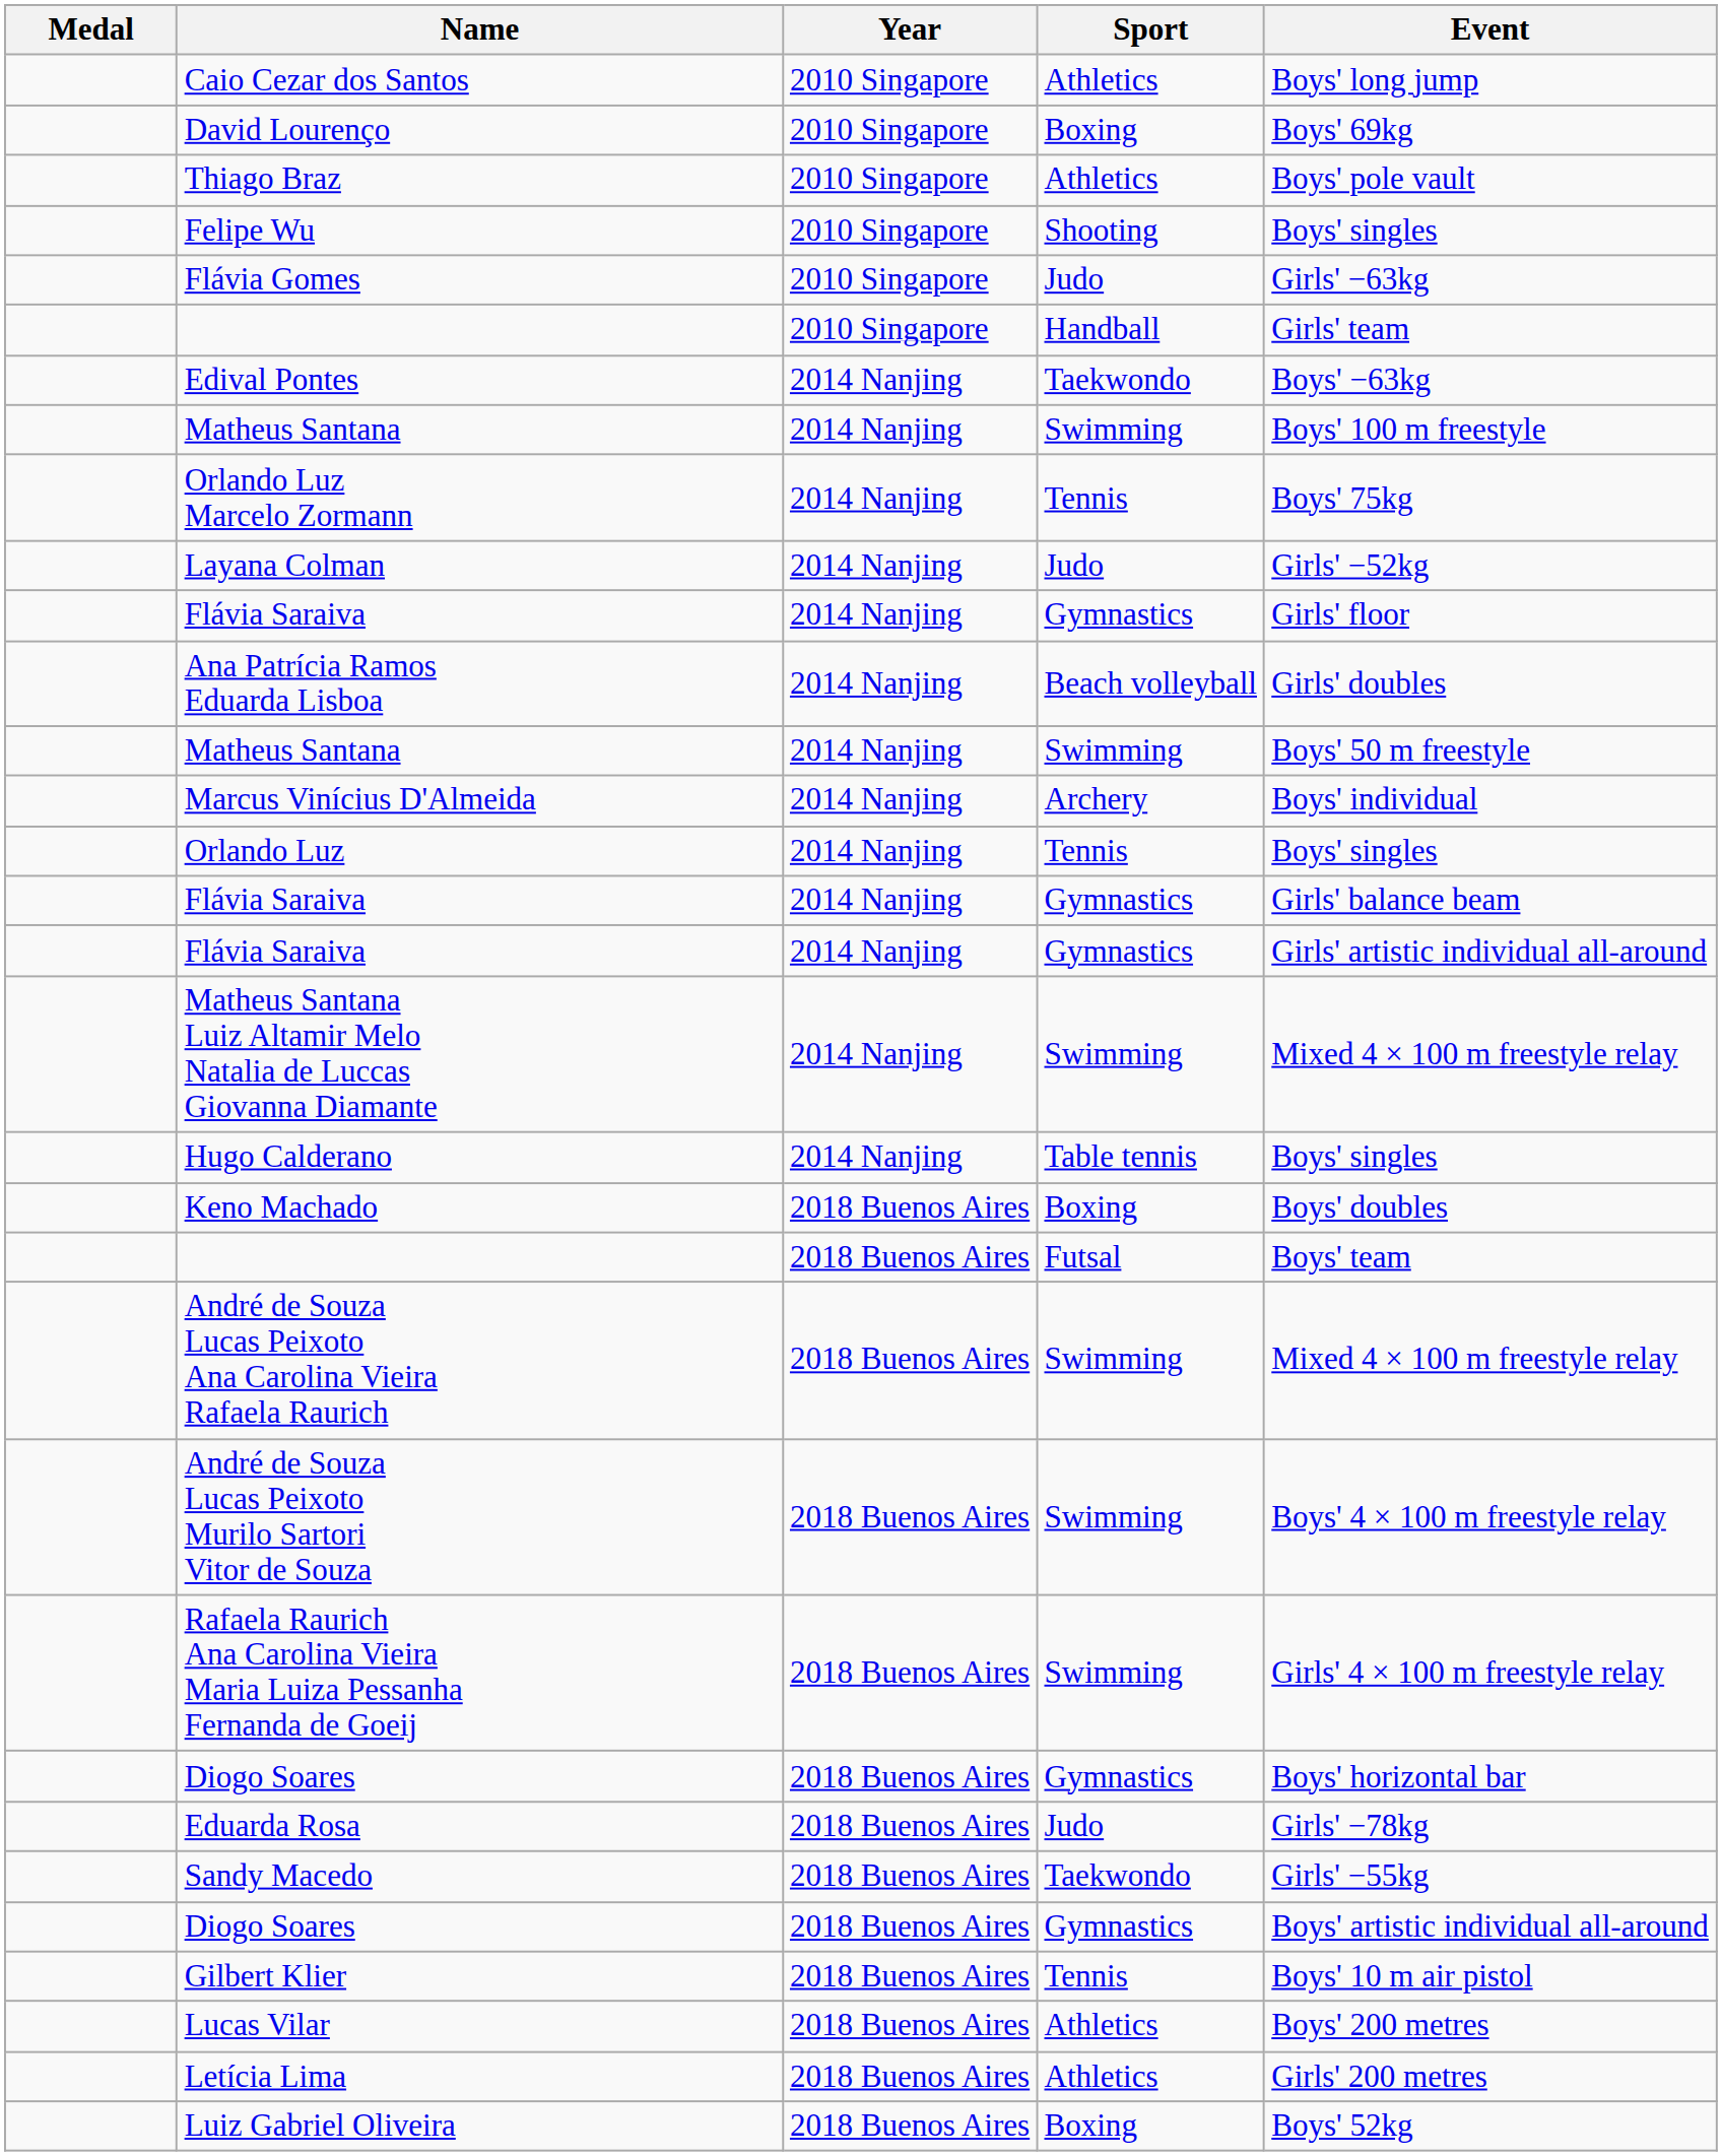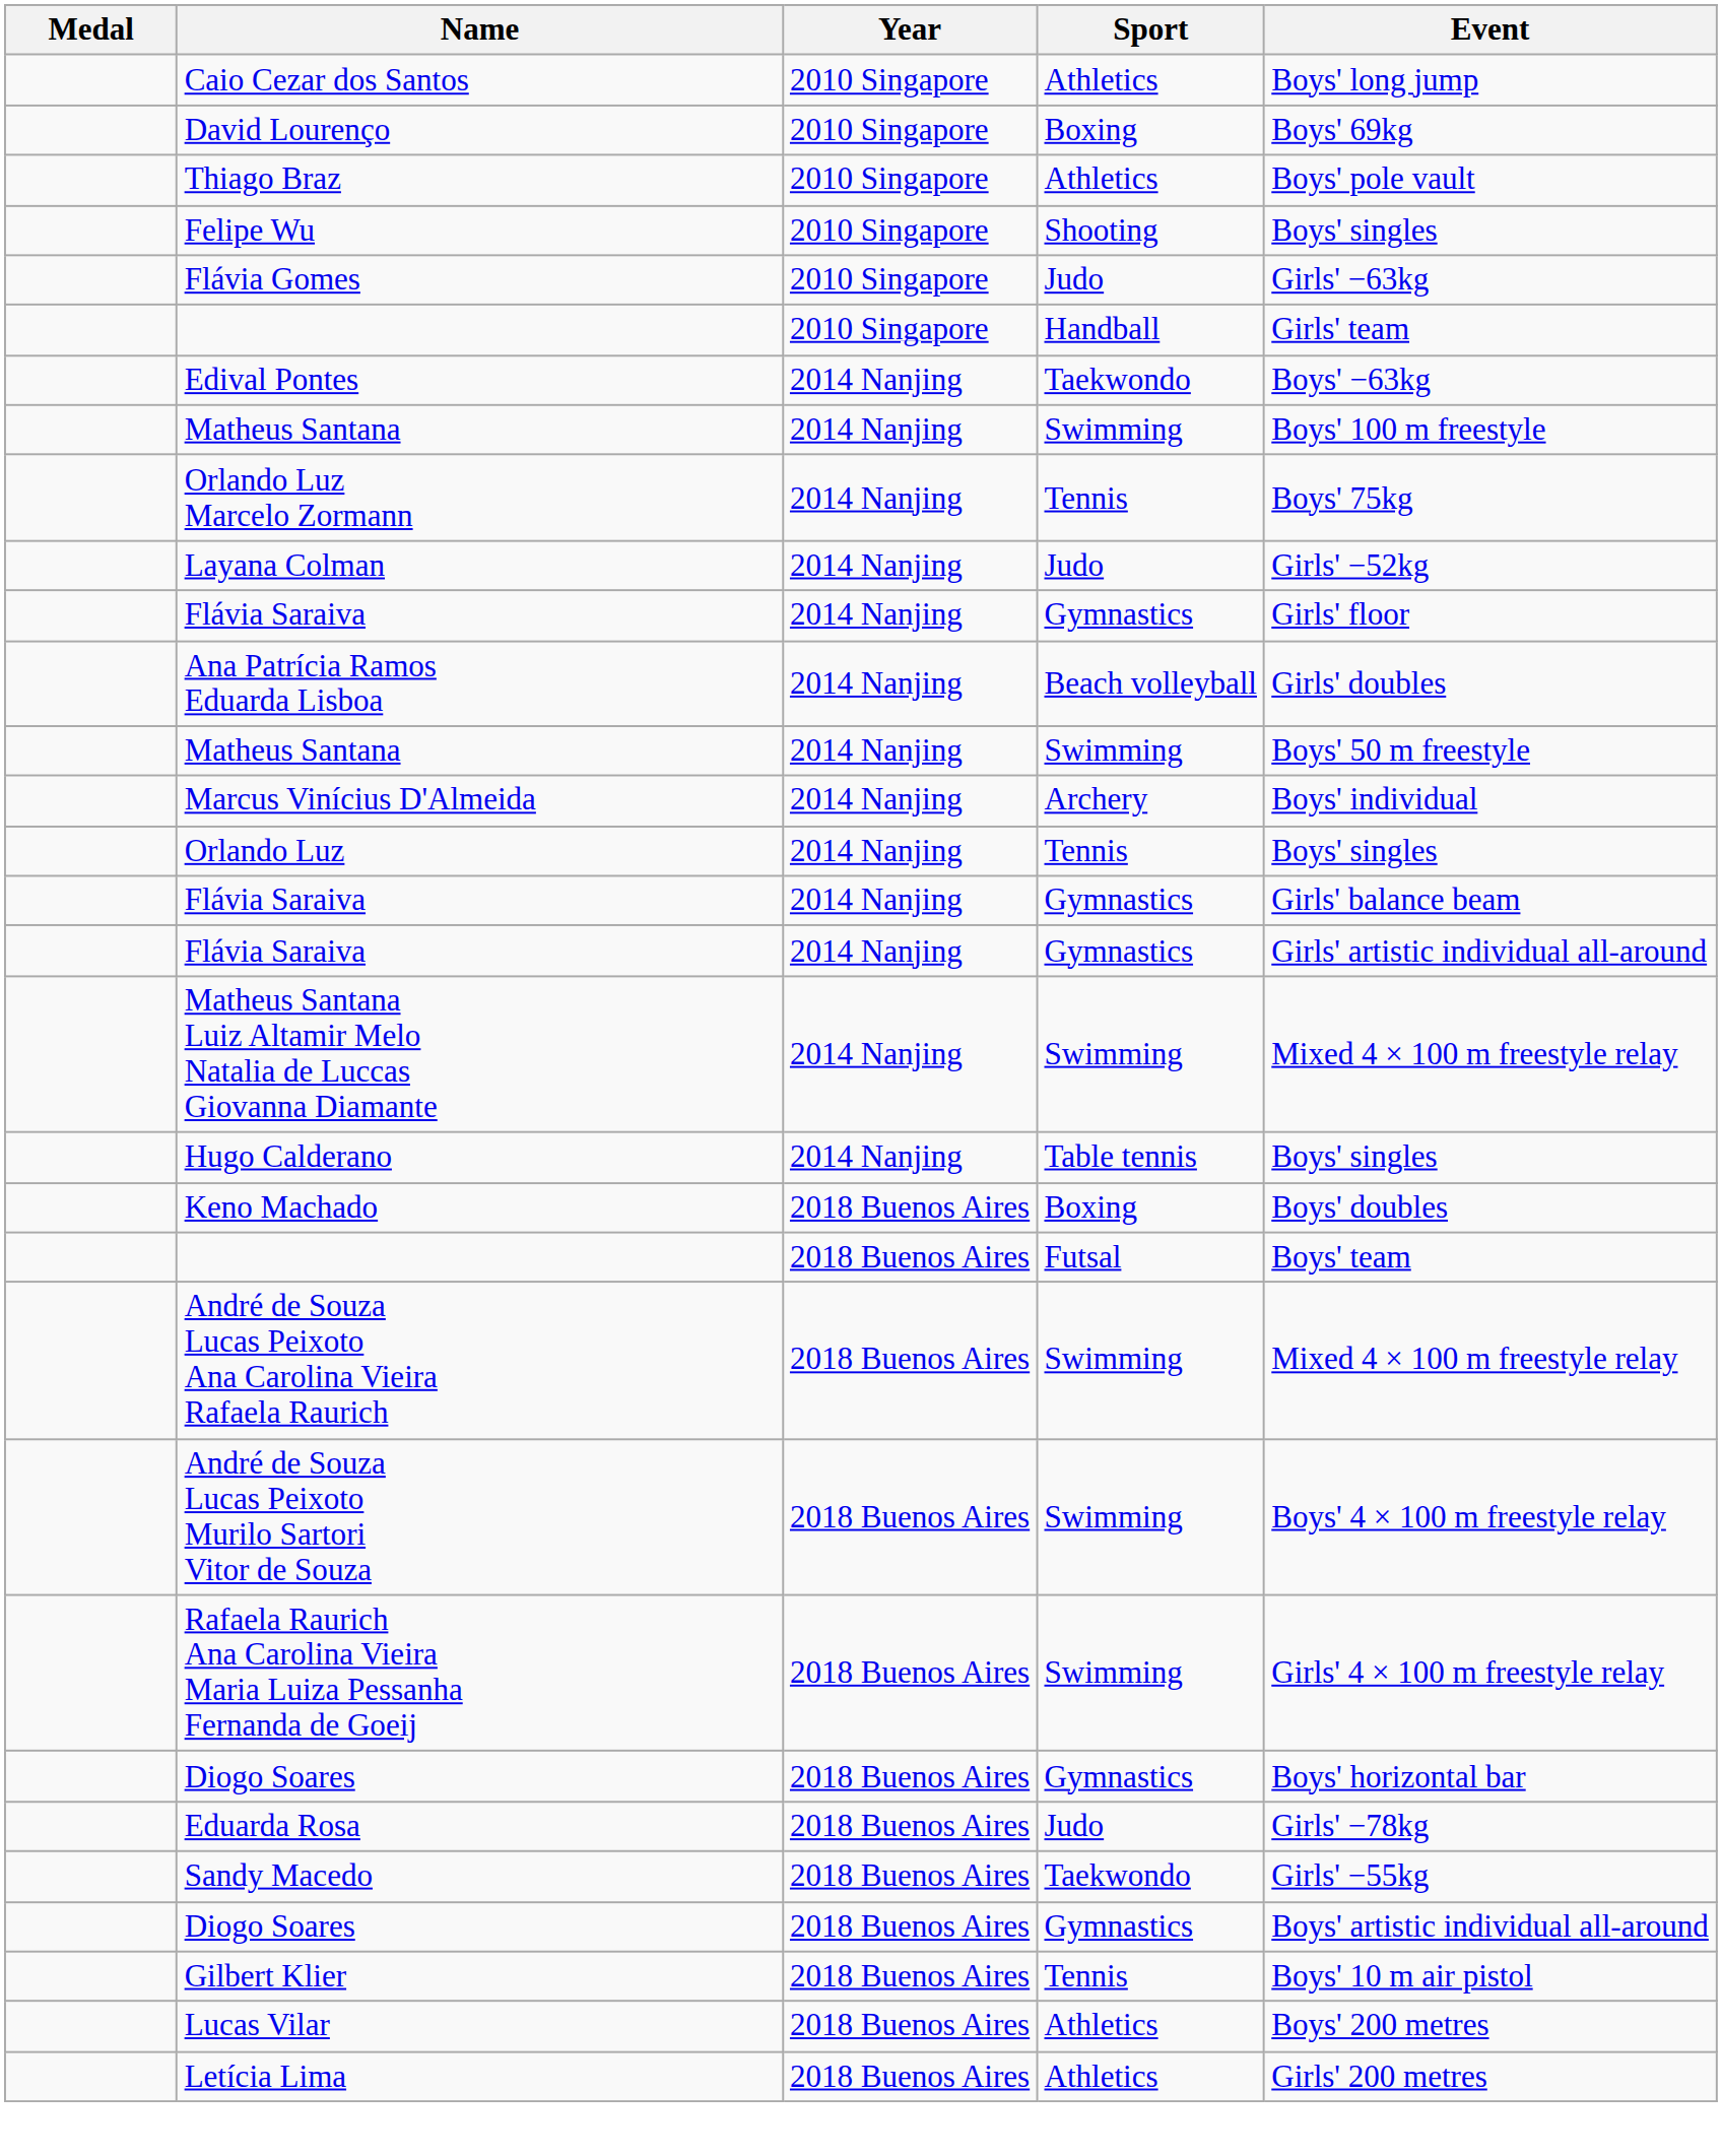- row: Luiz Gabriel Oliveira | 2018 Buenos Aires | Boxing | Boys' 52kg
